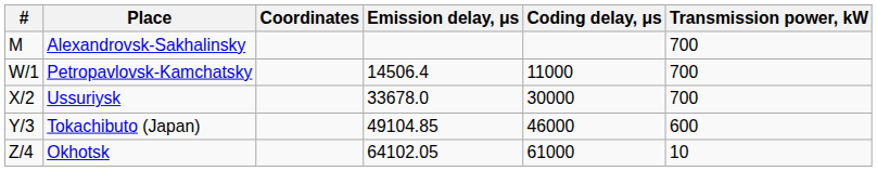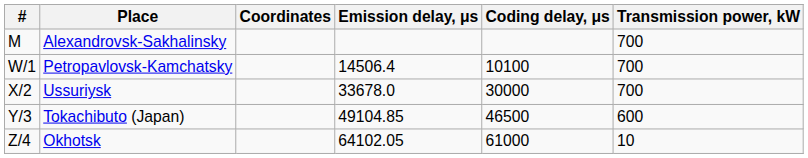Petropavlovsk-Kamchatsky | Coding delay, μs: 11000 -> 10100
Tokachibuto (Japan) | Coding delay, μs: 46000 -> 46500
